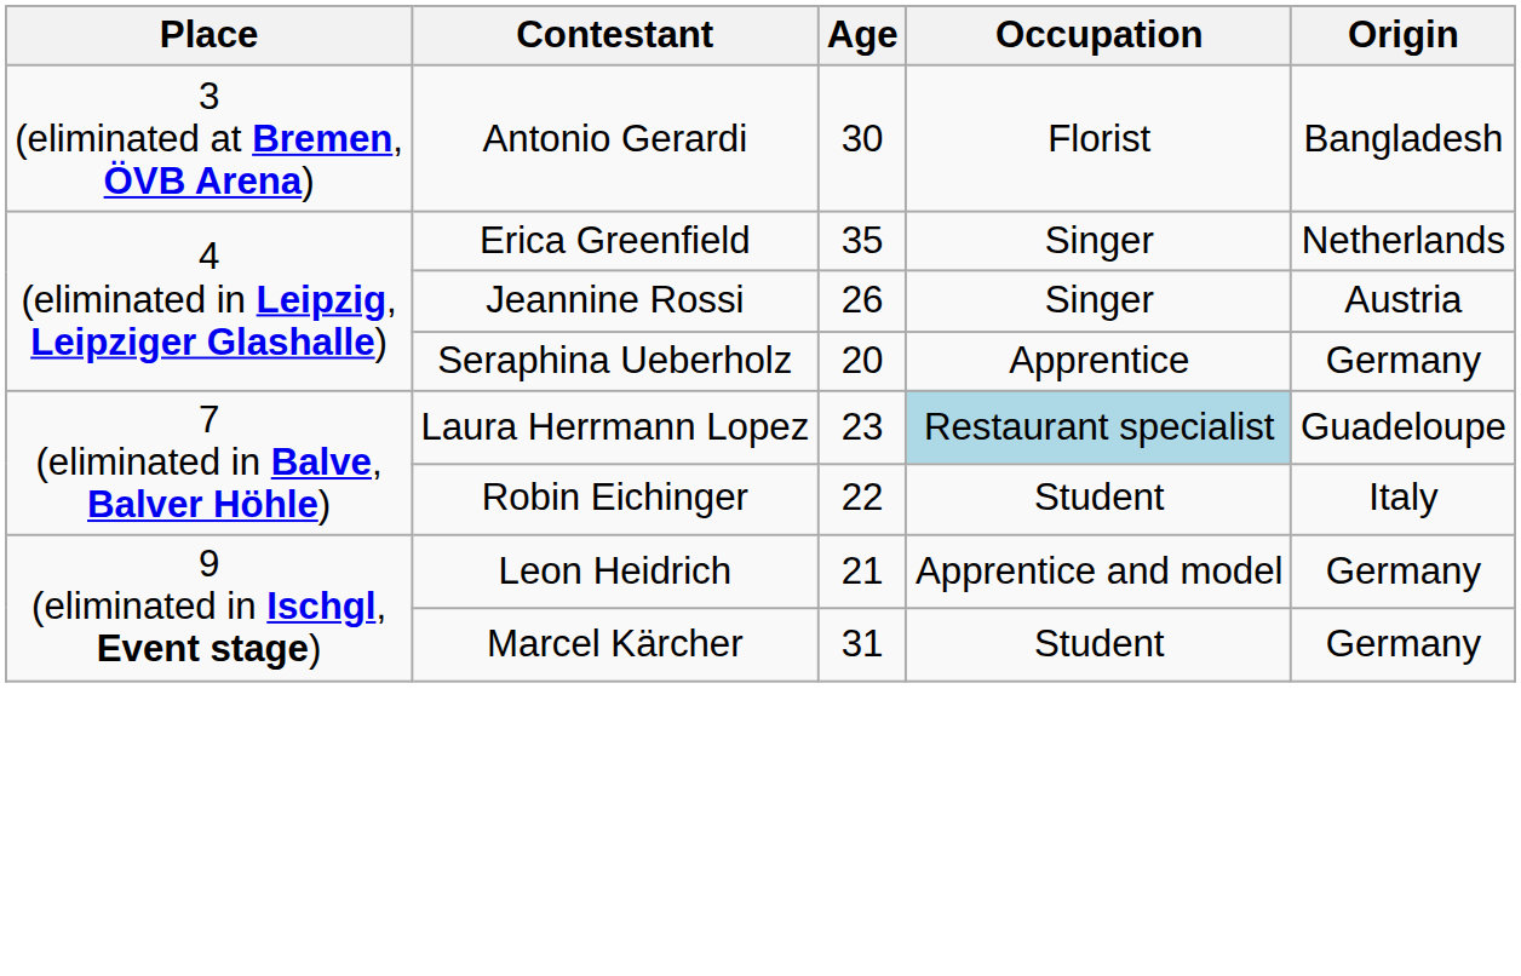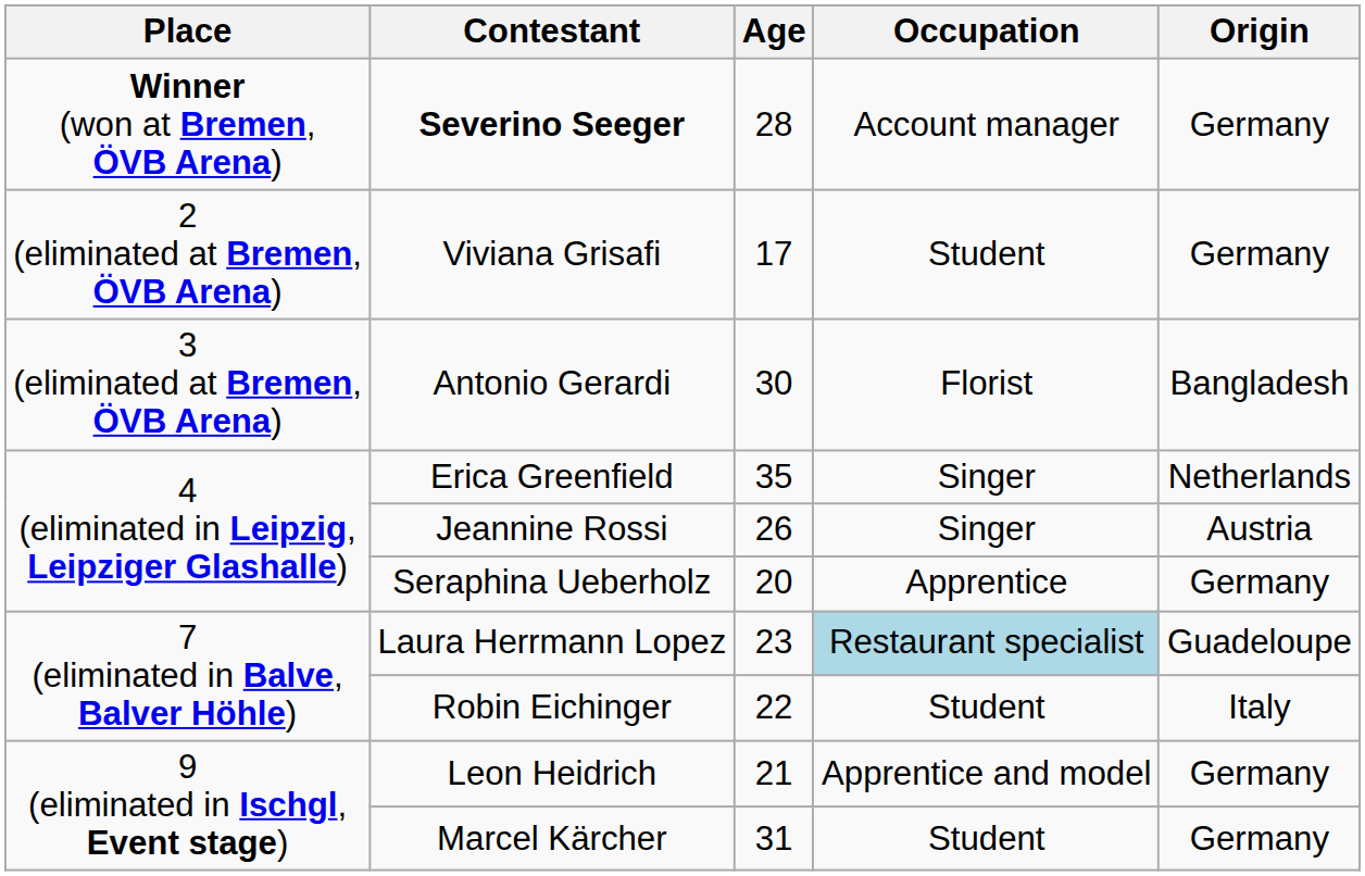+ row: Winner (won at Bremen, ÖVB Arena) | Severino Seeger | 28 | Account manager | Germany
+ row: 2 (eliminated at Bremen, ÖVB Arena) | Viviana Grisafi | 17 | Student | Germany
